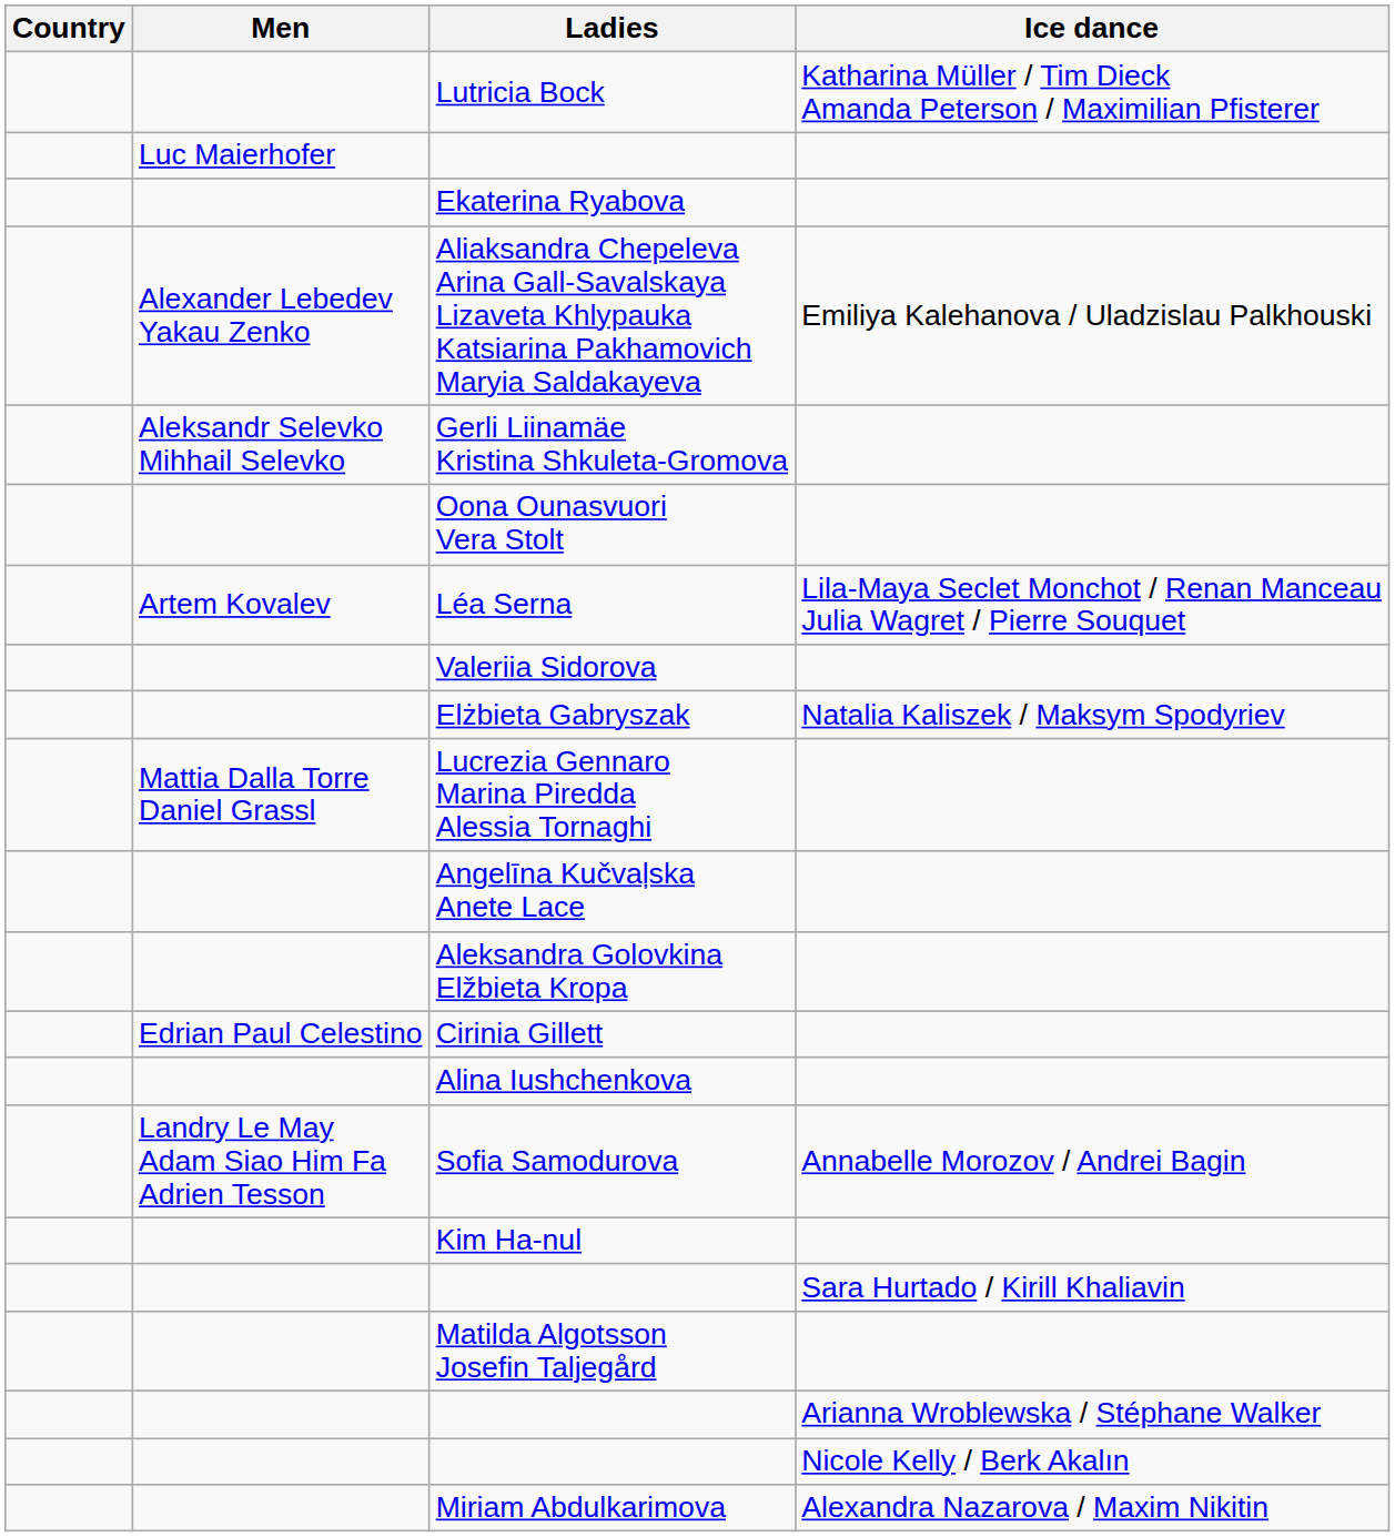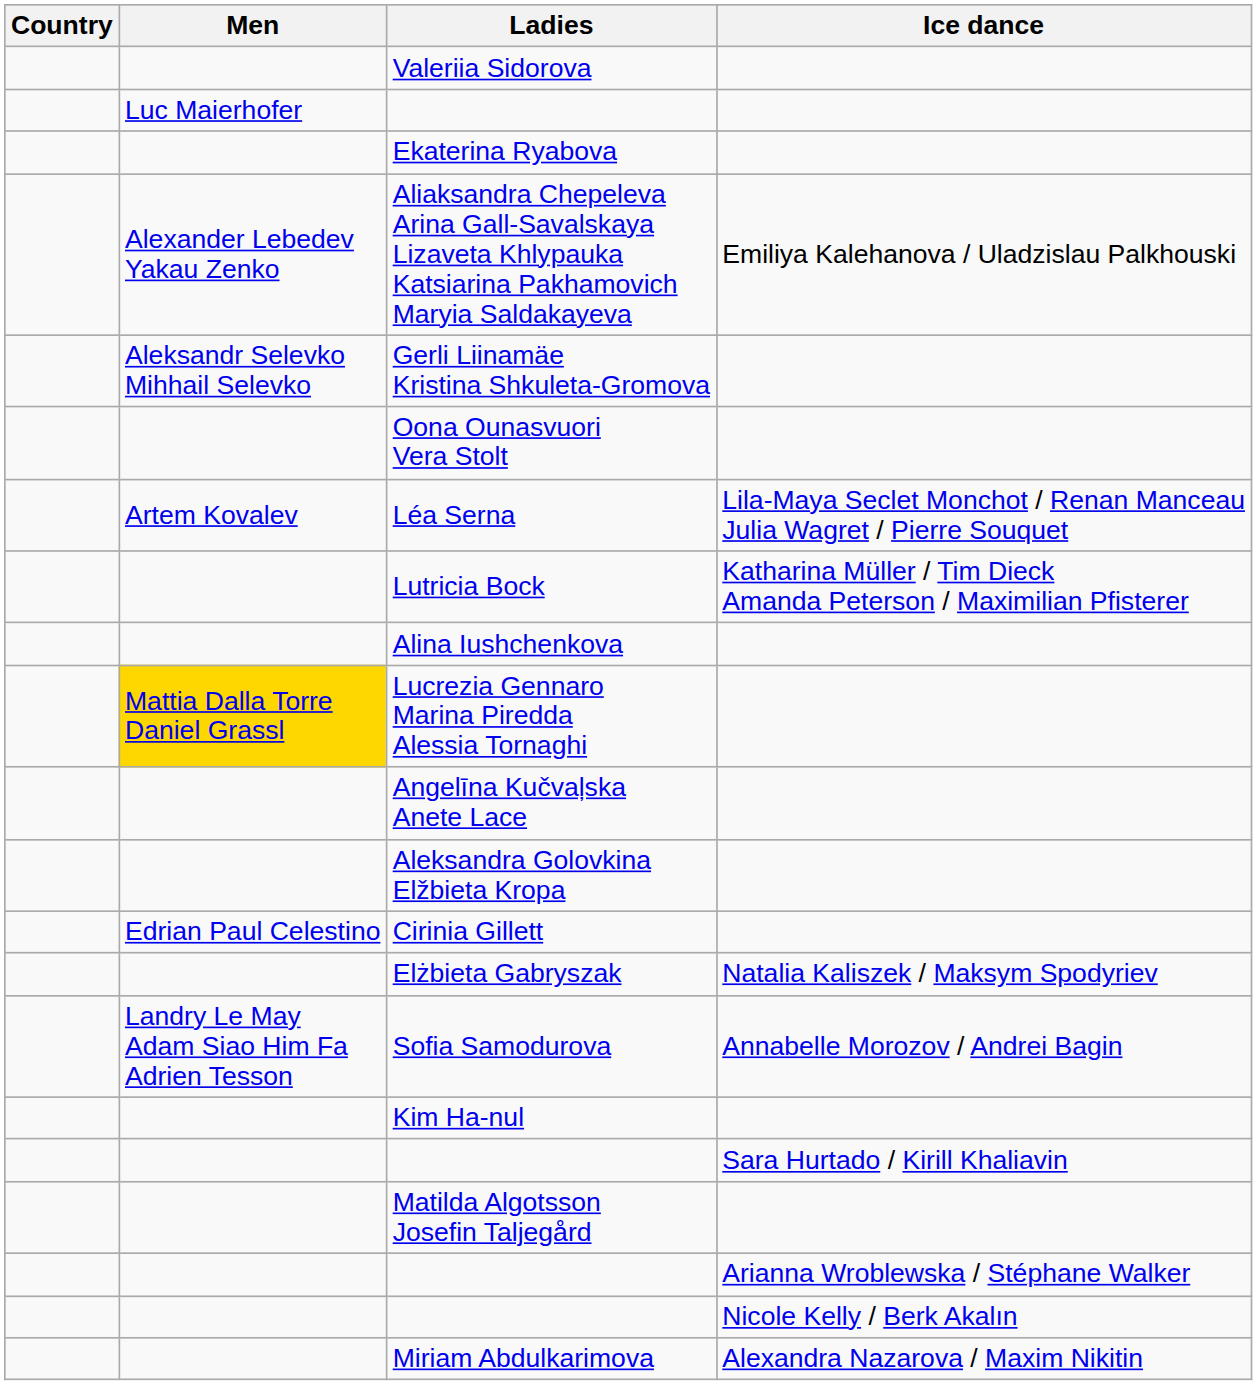rows swapped: Valeriia Sidorova <-> Lutricia Bock
rows swapped: Alina Iushchenkova <-> Elżbieta Gabryszak
Lucrezia Gennaro Marina Piredda Alessia Tornaghi | Men: no background -> gold background
